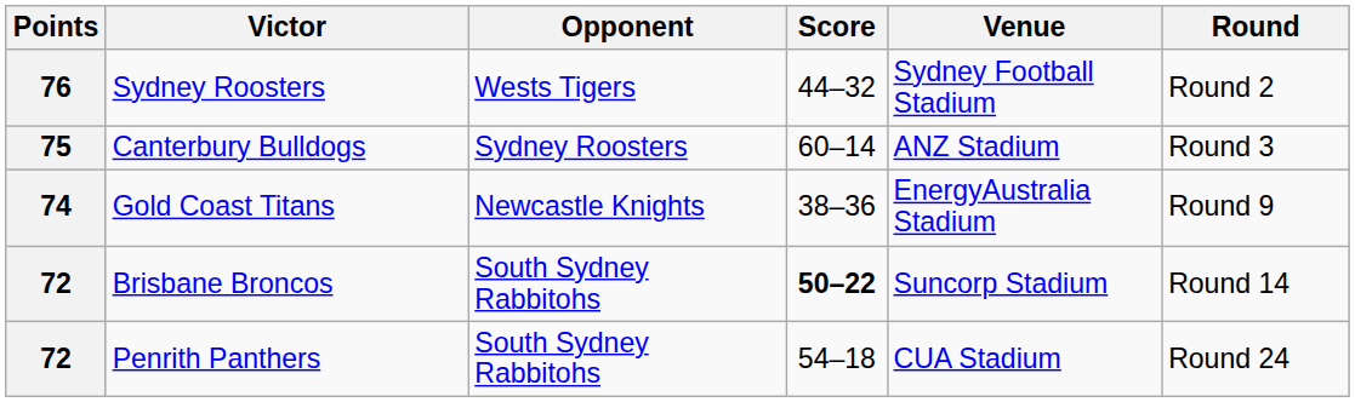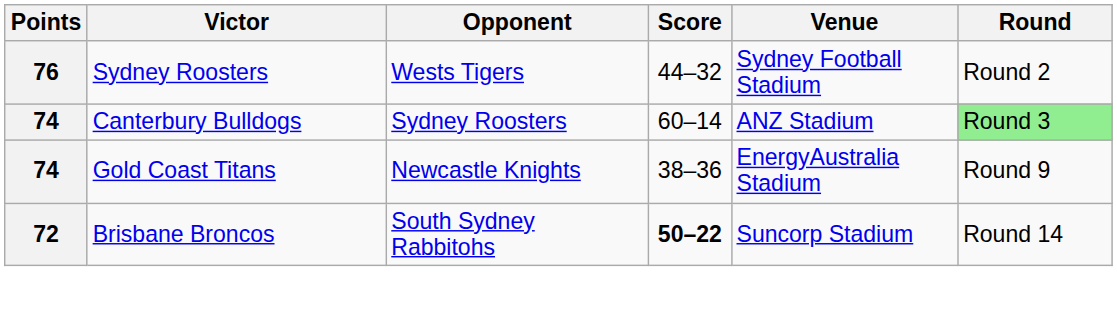Canterbury Bulldogs | Points: 75 -> 74
Canterbury Bulldogs | Round: no background -> lightgreen background
- row: 72 | Penrith Panthers | South Sydney Rabbitohs | 54–18 | CUA Stadium | Round 24
